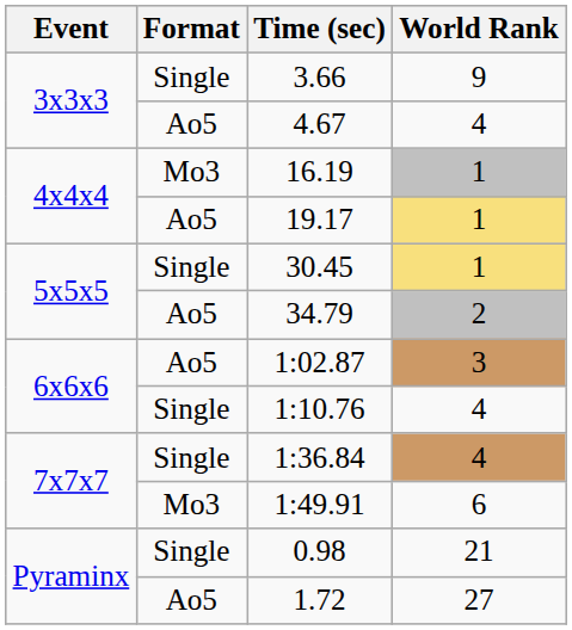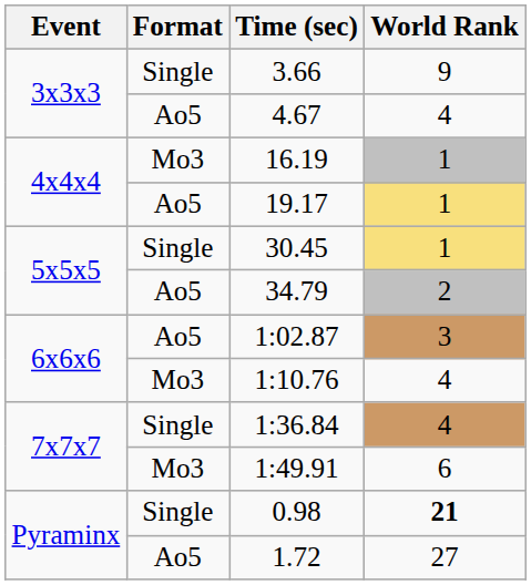1:10.76 | Format: Single -> Mo3
0.98 | World Rank: normal -> bold
